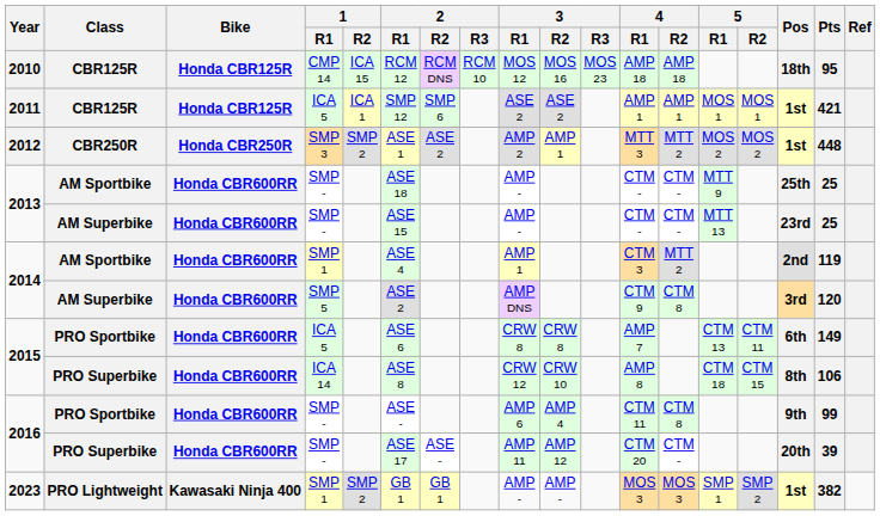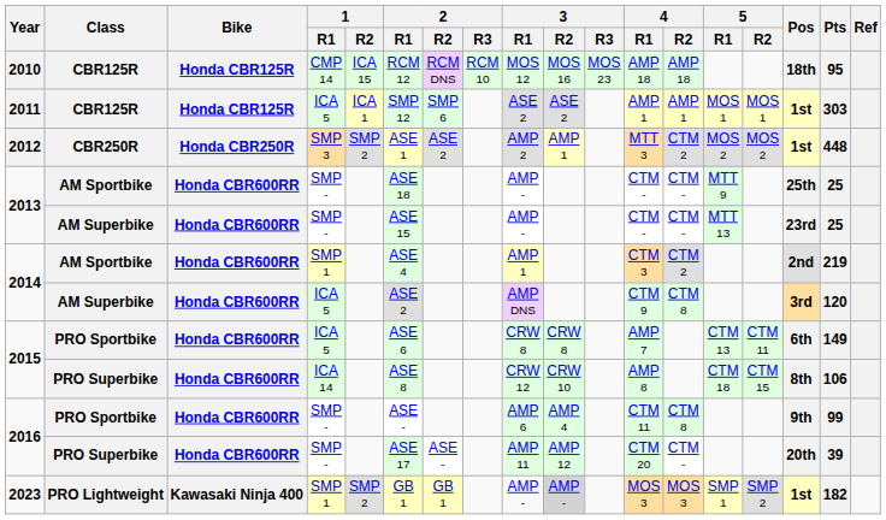2011 | Pts: 421 -> 303
2012 | 4 / R2: MTT 2 -> CTM 2
2014 / AM Sportbike | 4 / R2: MTT 2 -> CTM 2
2014 / AM Sportbike | Pts: 119 -> 219
2014 / AM Superbike | 1 / R1: SMP 5 -> ICA 5
2023 | 3 / R2: no background -> lightgrey background
2023 | Pts: 382 -> 182
